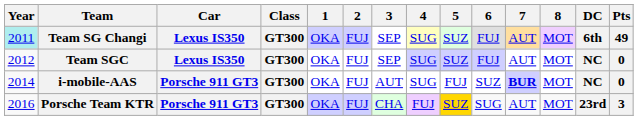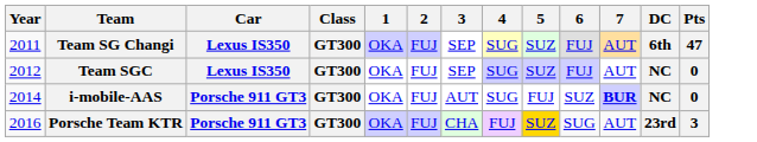- column: 8 | MOT | MOT | MOT | MOT
Team SG Changi | Year: paleturquoise background -> no background
Team SG Changi | Pts: 49 -> 47
